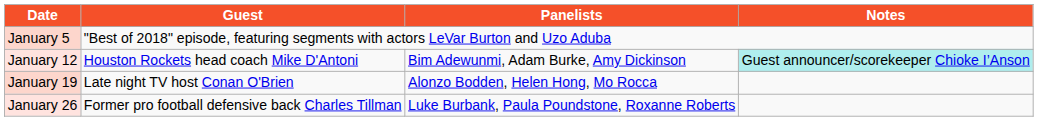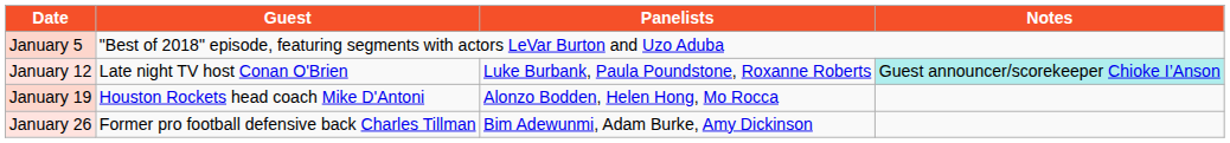January 12 | Guest: Houston Rockets head coach Mike D'Antoni -> Late night TV host Conan O'Brien
January 12 | Panelists: Bim Adewunmi, Adam Burke, Amy Dickinson -> Luke Burbank, Paula Poundstone, Roxanne Roberts
January 19 | Guest: Late night TV host Conan O'Brien -> Houston Rockets head coach Mike D'Antoni
January 26 | Panelists: Luke Burbank, Paula Poundstone, Roxanne Roberts -> Bim Adewunmi, Adam Burke, Amy Dickinson
